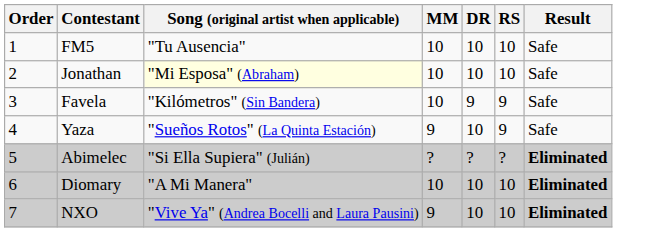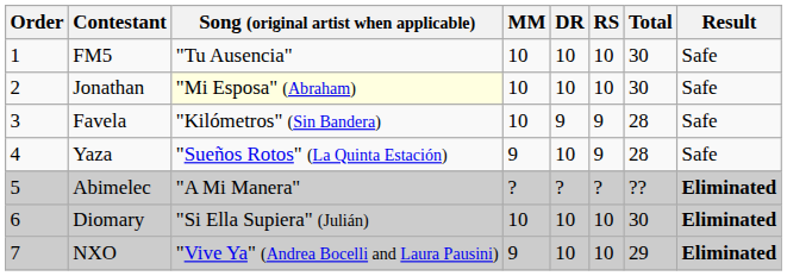+ column: Total | 30 | 30 | 28 | 28 | ?? | 30 | 29
Abimelec | Song (original artist when applicable): "Si Ella Supiera" (Julián) -> "A Mi Manera"
Diomary | Song (original artist when applicable): "A Mi Manera" -> "Si Ella Supiera" (Julián)
